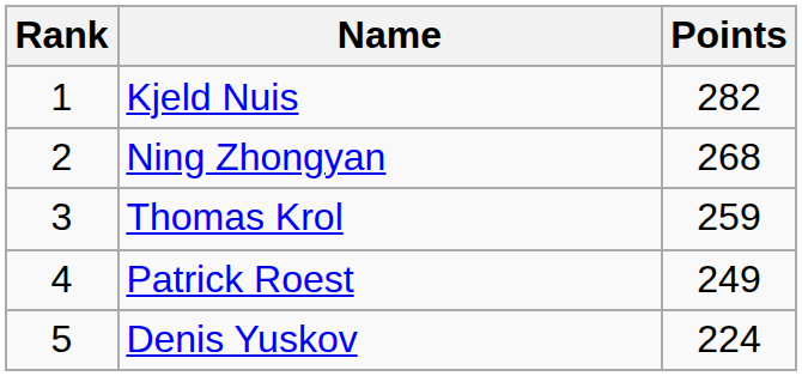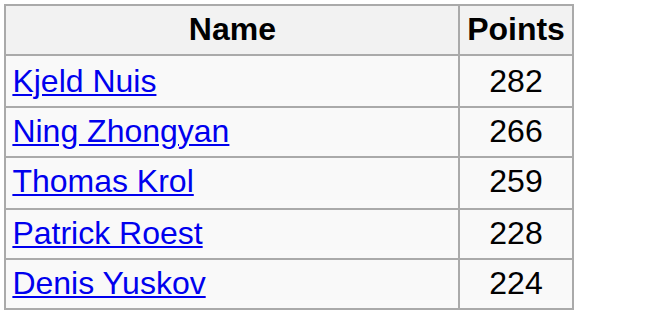- column: Rank | 1 | 2 | 3 | 4 | 5
Ning Zhongyan | Points: 268 -> 266
Patrick Roest | Points: 249 -> 228
